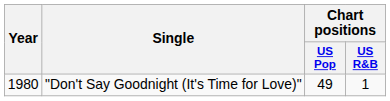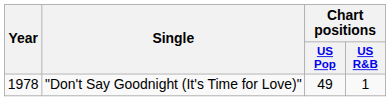"Don't Say Goodnight (It's Time for Love)" | Year: 1980 -> 1978
